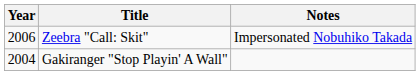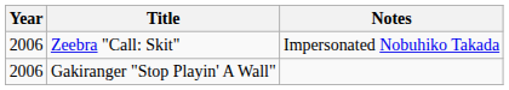Gakiranger "Stop Playin' A Wall" | Year: 2004 -> 2006
